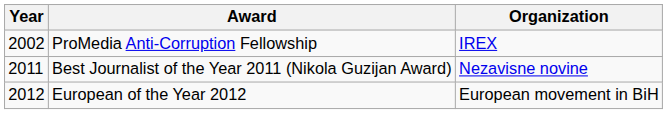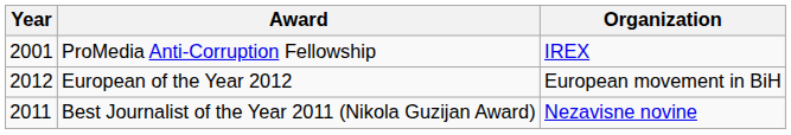ProMedia Anti-Corruption Fellowship | Year: 2002 -> 2001
rows swapped: Best Journalist of the Year 2011 (Nikola Guzijan Award) <-> European of the Year 2012
